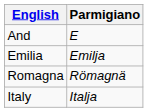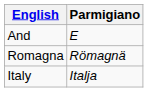- row: Emilia | Emilja
